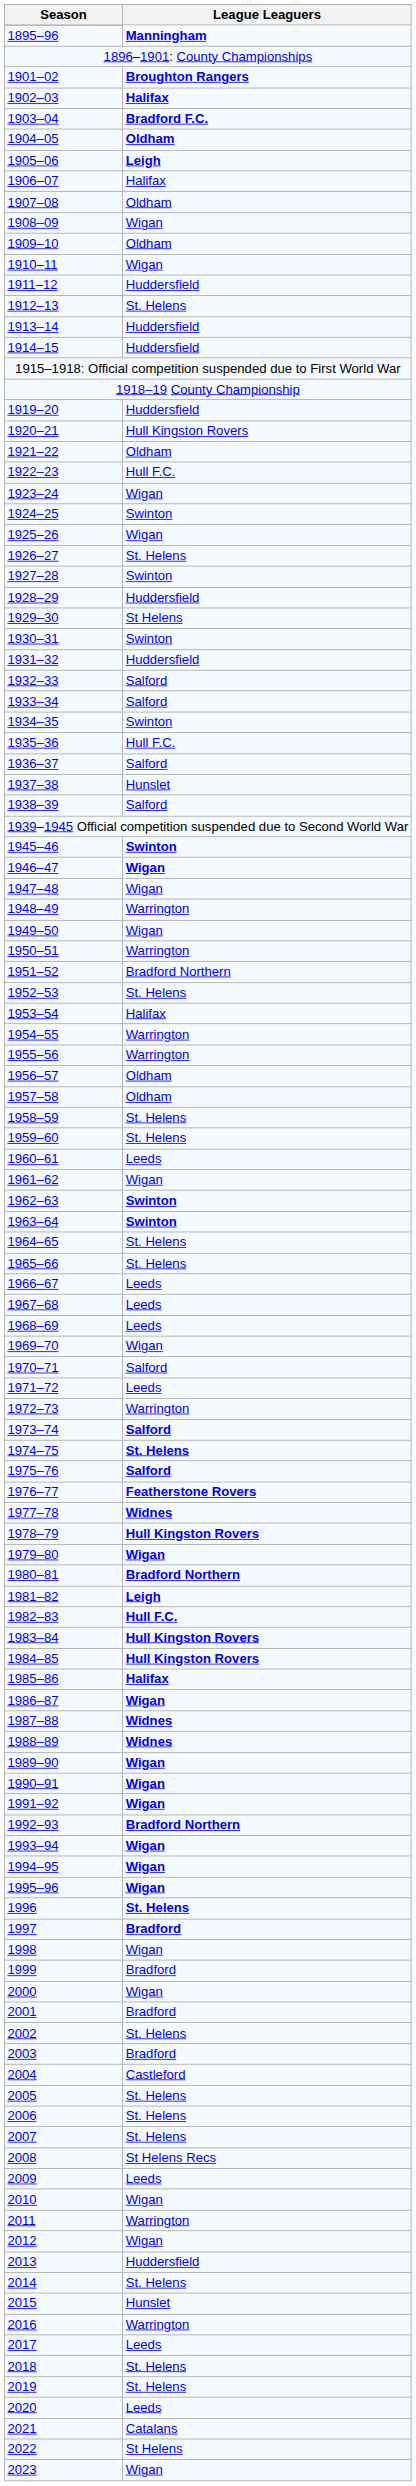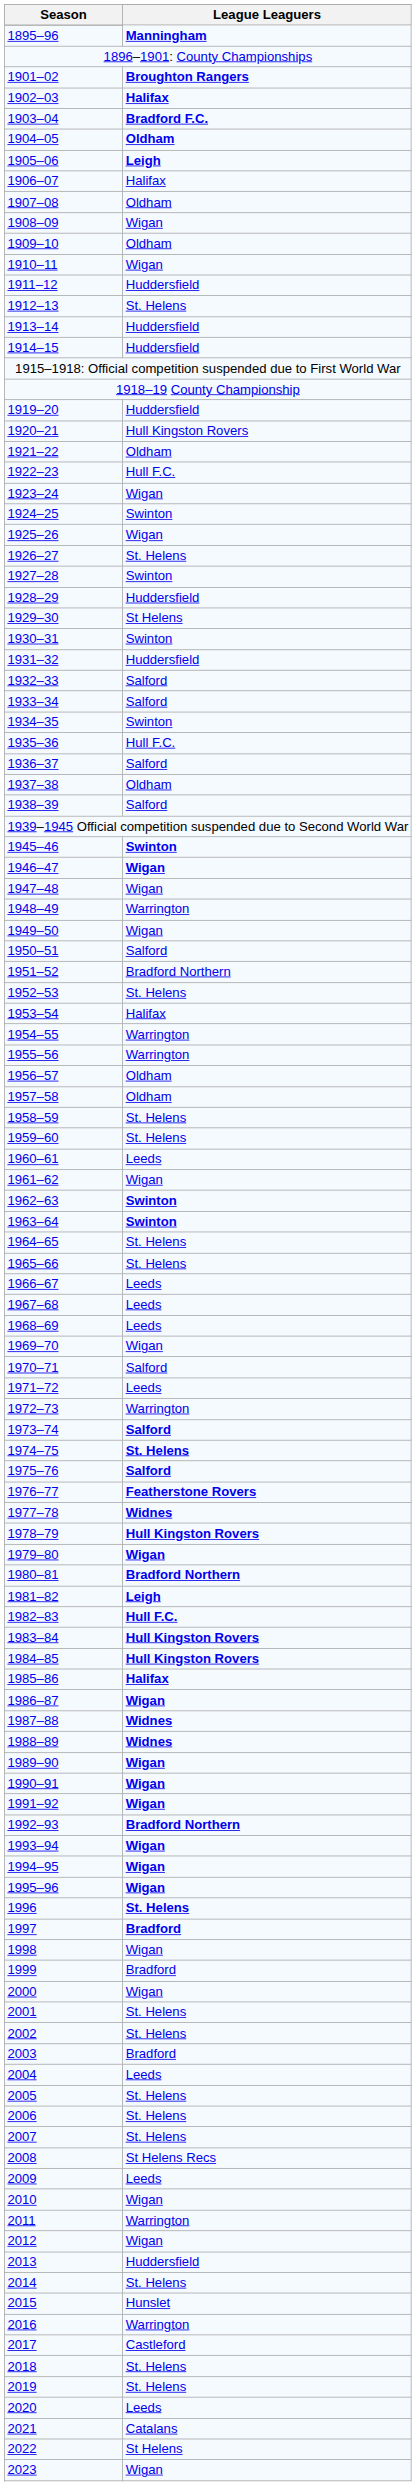1937–38 | League Leaguers: Hunslet -> Oldham
1950–51 | League Leaguers: Warrington -> Salford
2001 | League Leaguers: Bradford -> St. Helens
2004 | League Leaguers: Castleford -> Leeds
2017 | League Leaguers: Leeds -> Castleford
